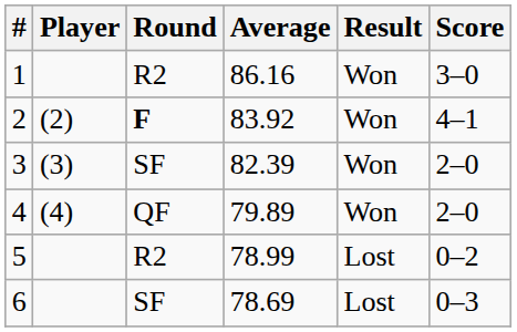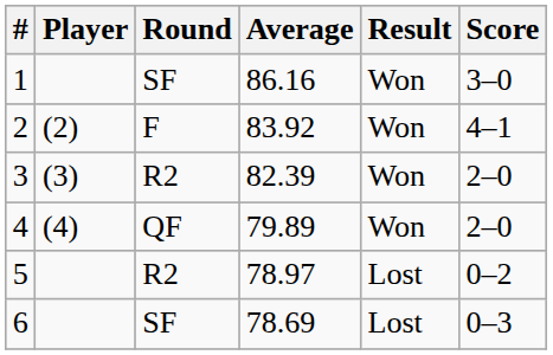1 | Round: R2 -> SF
2 | Round: bold -> normal
3 | Round: SF -> R2
5 | Average: 78.99 -> 78.97
